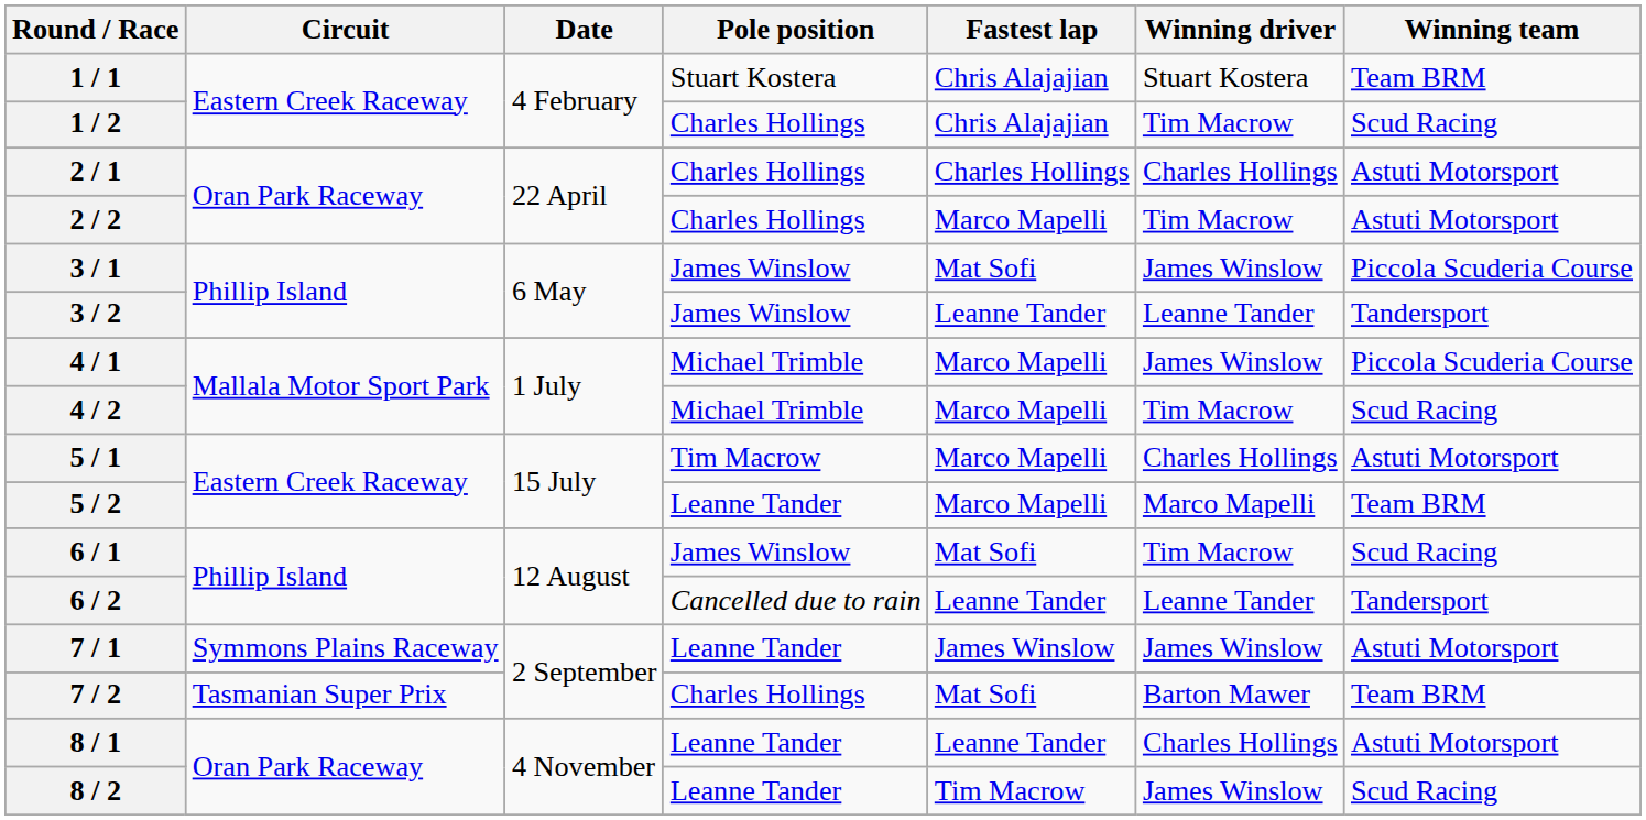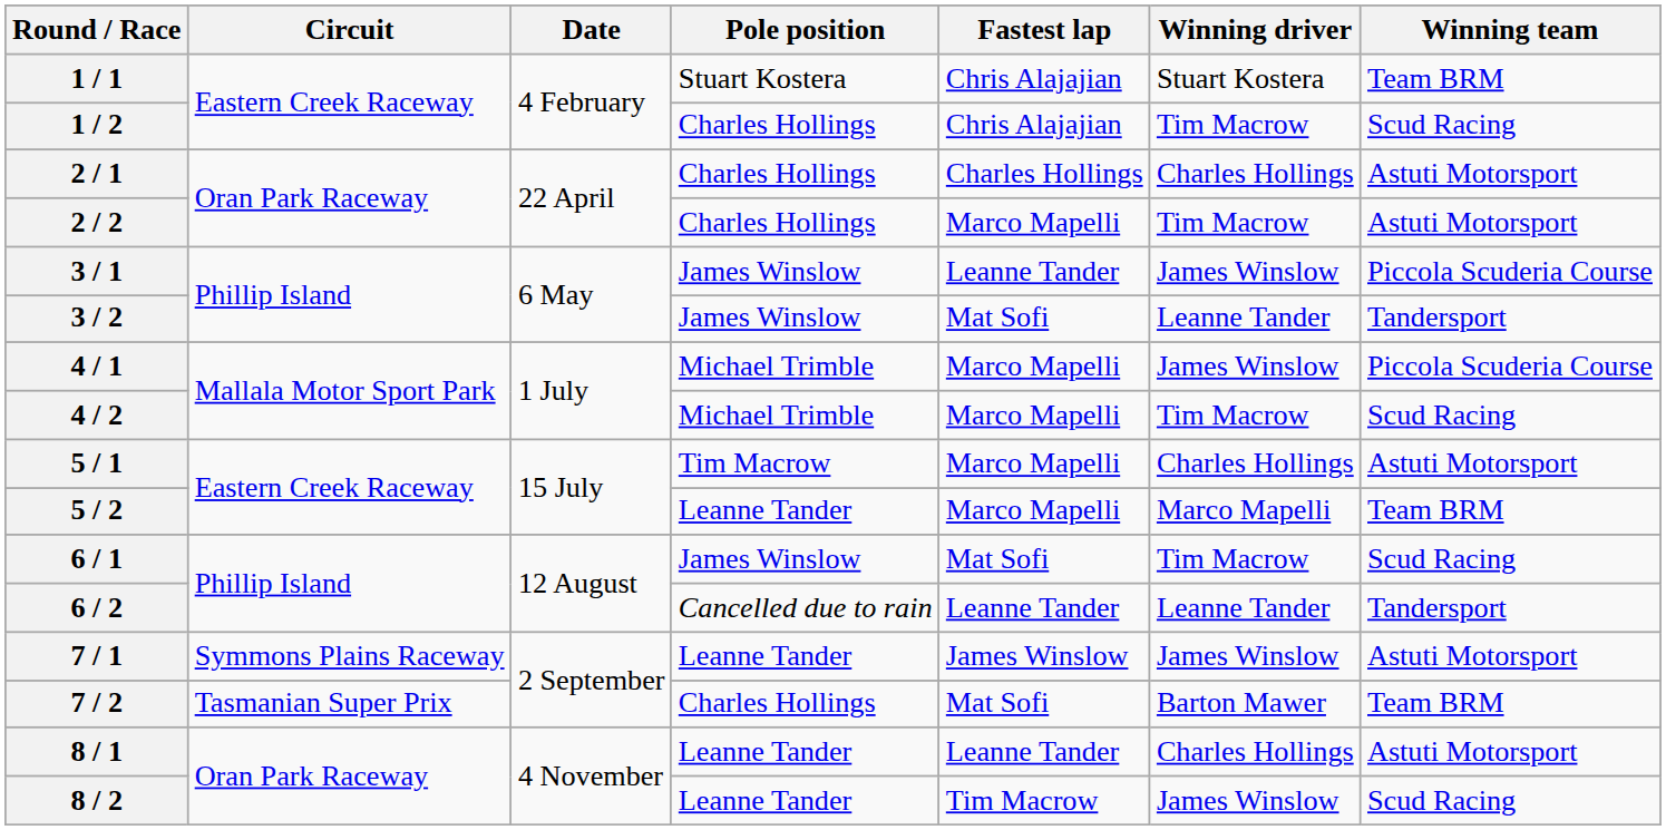3 / 1 | Fastest lap: Mat Sofi -> Leanne Tander
3 / 2 | Fastest lap: Leanne Tander -> Mat Sofi
